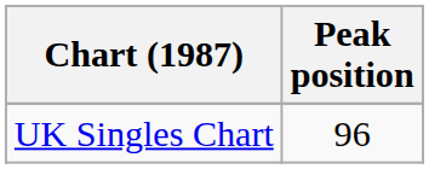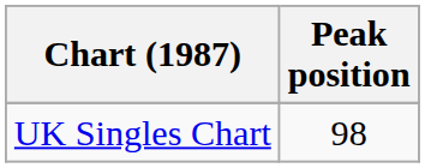UK Singles Chart | Peak position: 96 -> 98
